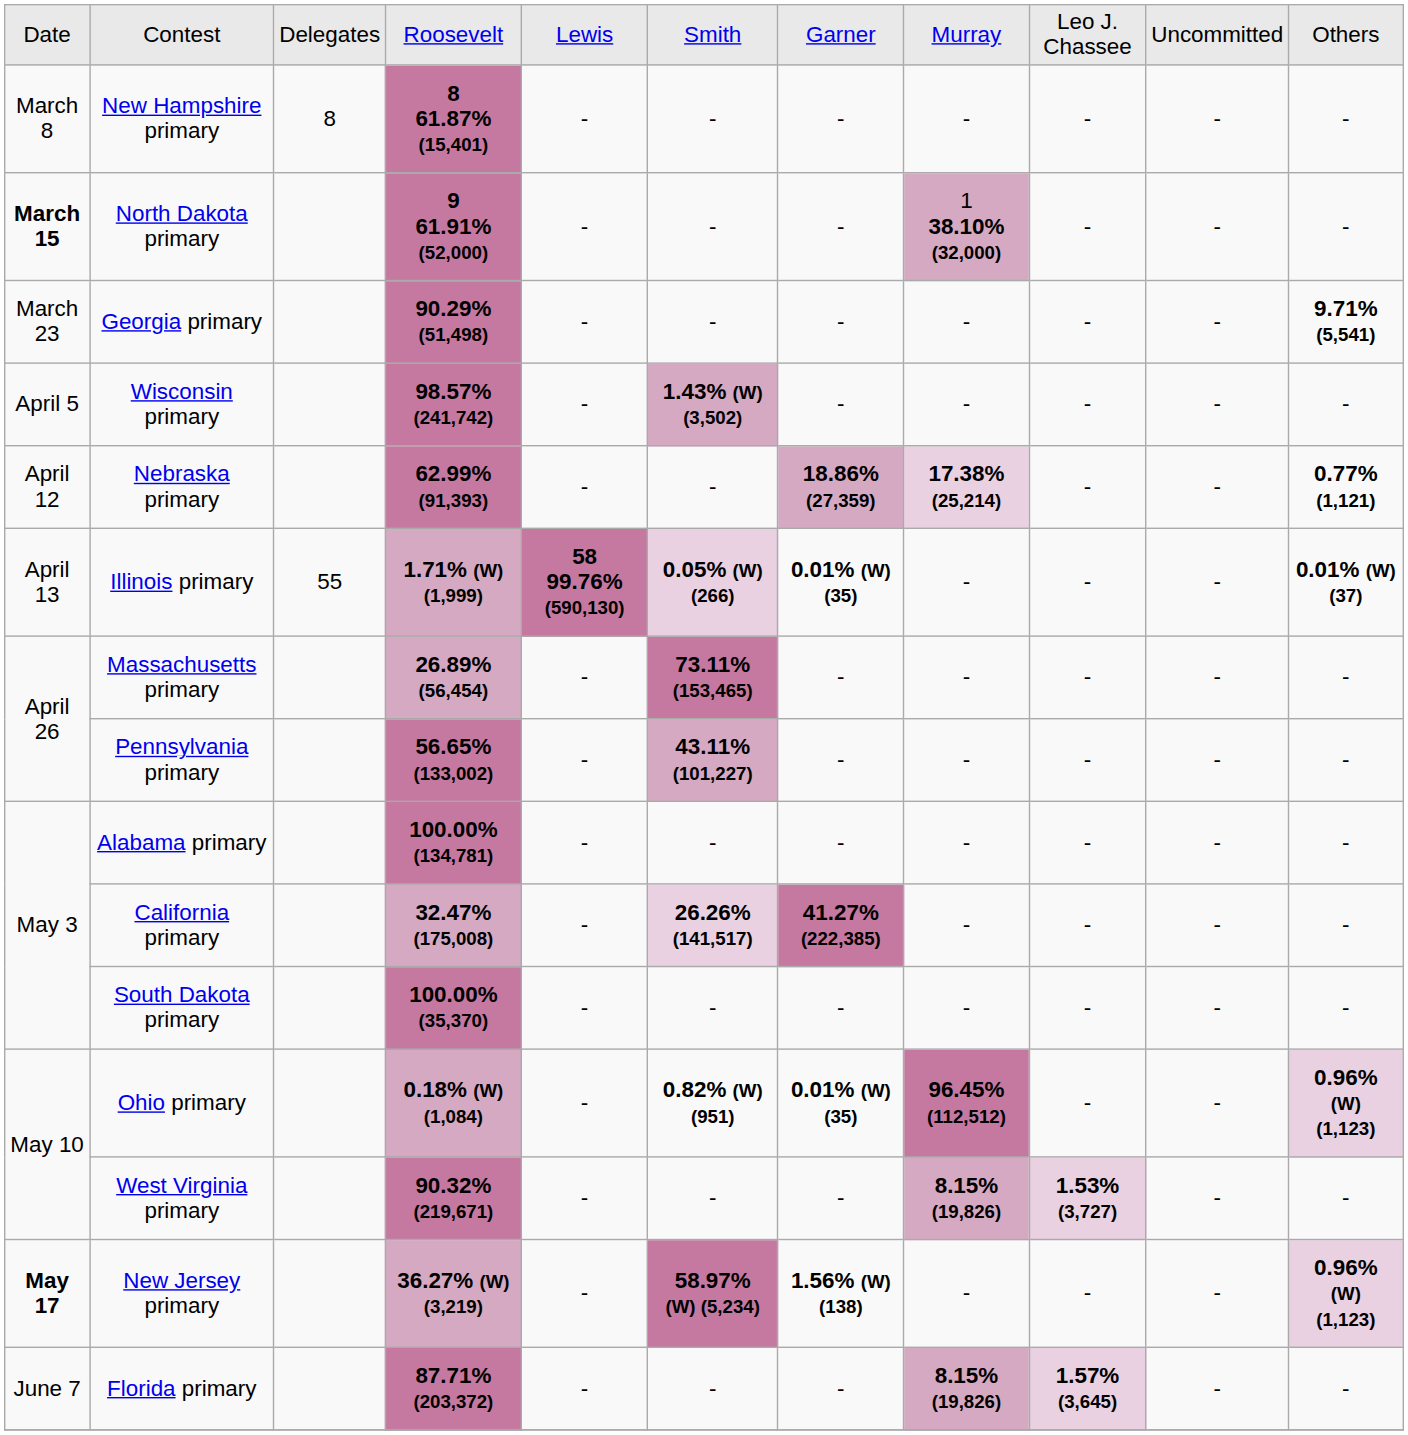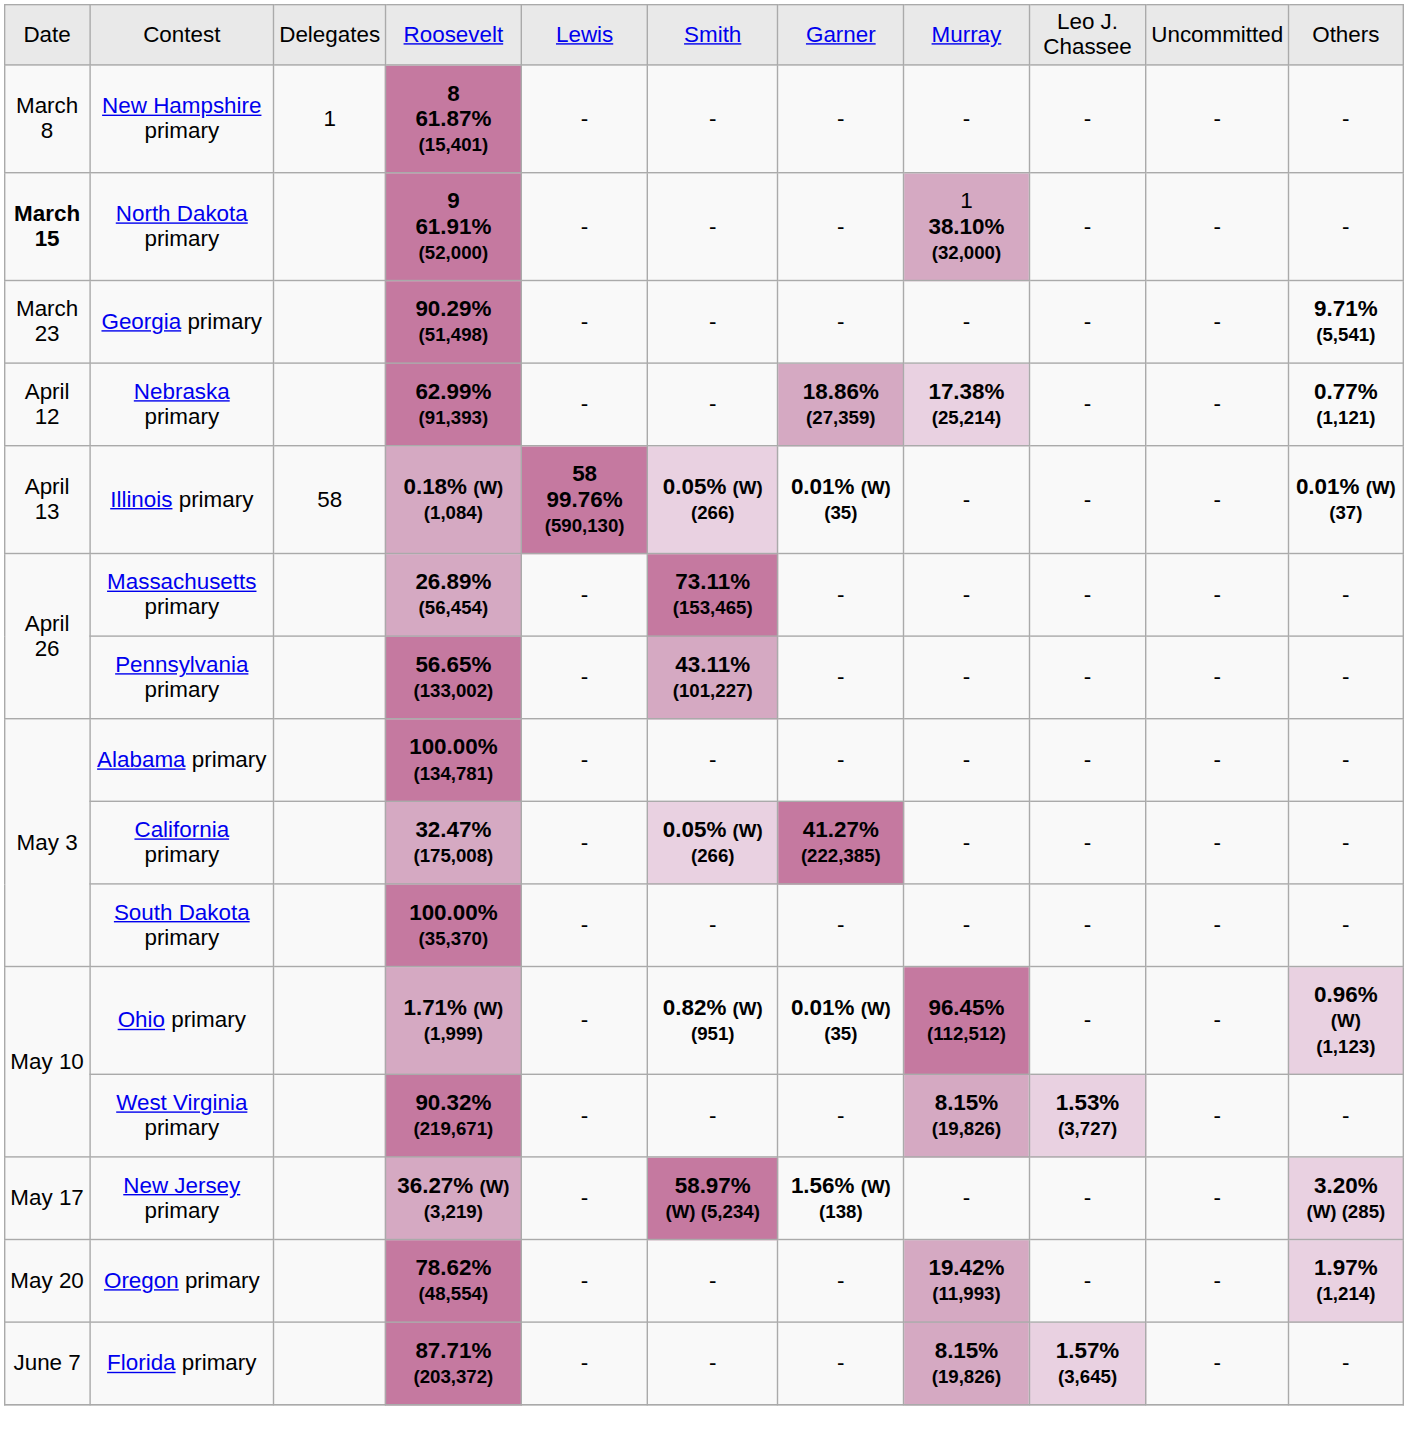New Hampshire primary | column 3: 8 -> 1
- row: April 5 | Wisconsin primary | 98.57% (241,742) | - | 1.43% (W) (3,502) | - | - | - | - | -
Illinois primary | column 3: 55 -> 58
Illinois primary | column 4: 1.71% (W) (1,999) -> 0.18% (W) (1,084)
California primary | column 6: 26.26% (141,517) -> 0.05% (W) (266)
Ohio primary | column 4: 0.18% (W) (1,084) -> 1.71% (W) (1,999)
New Jersey primary | column 1: bold -> normal
New Jersey primary | column 11: 0.96% (W) (1,123) -> 3.20% (W) (285)
+ row: May 20 | Oregon primary | 78.62% (48,554) | - | - | - | 19.42% (11,993) | - | - | 1.97% (1,214)
